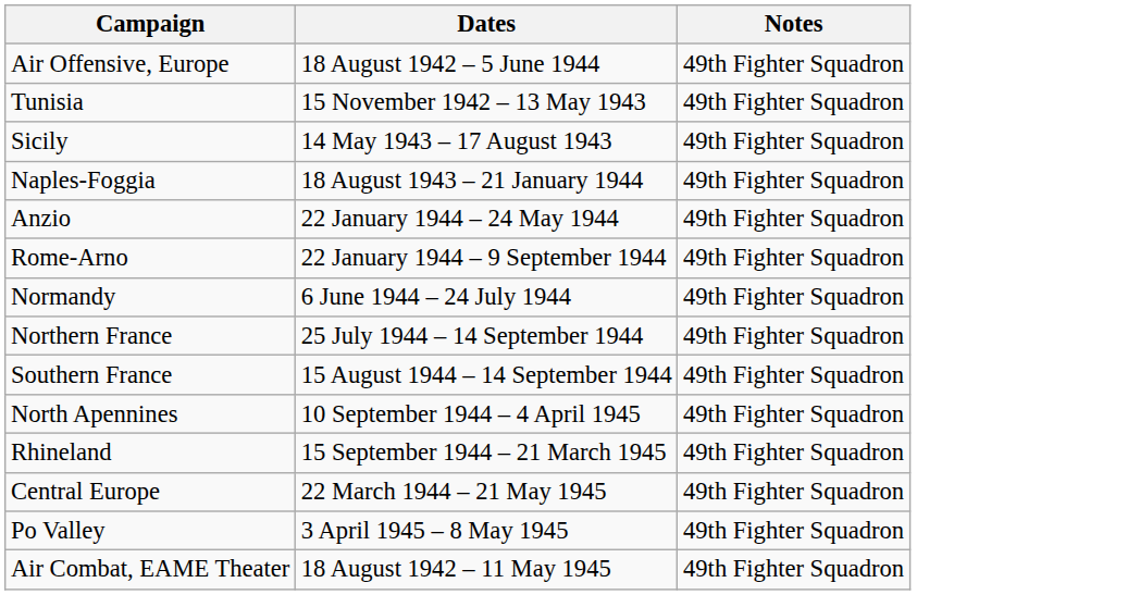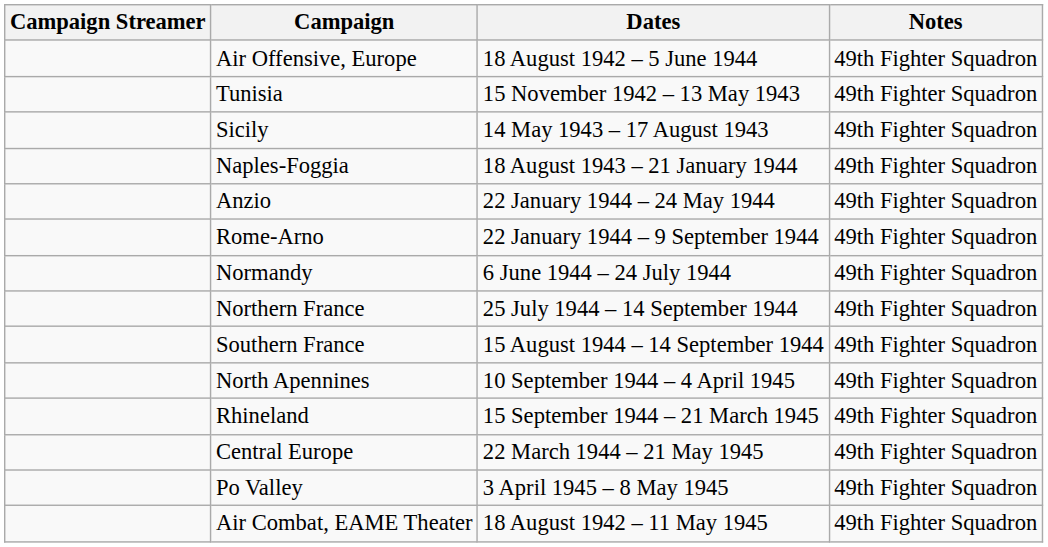+ column: Campaign Streamer
